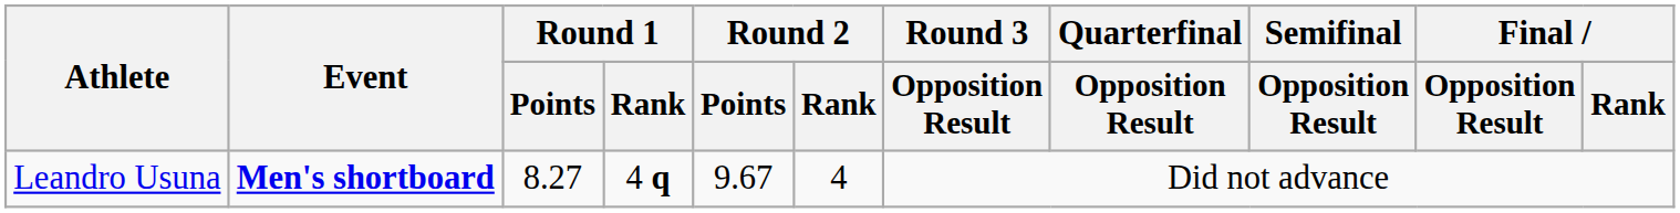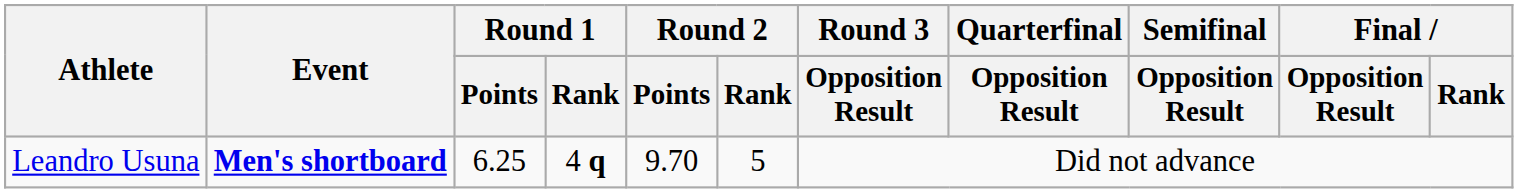Leandro Usuna | Round 1 / Points: 8.27 -> 6.25
Leandro Usuna | Round 2 / Points: 9.67 -> 9.70
Leandro Usuna | Round 2 / Rank: 4 -> 5
